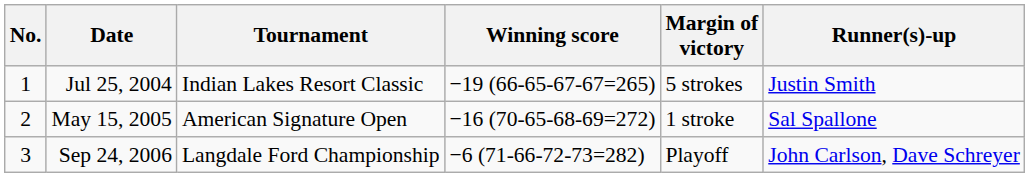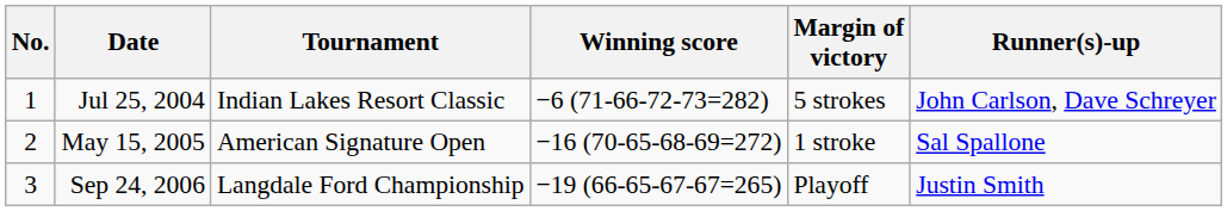Jul 25, 2004 | Winning score: −19 (66-65-67-67=265) -> −6 (71-66-72-73=282)
Jul 25, 2004 | Runner(s)-up: Justin Smith -> John Carlson, Dave Schreyer
Sep 24, 2006 | Winning score: −6 (71-66-72-73=282) -> −19 (66-65-67-67=265)
Sep 24, 2006 | Runner(s)-up: John Carlson, Dave Schreyer -> Justin Smith
